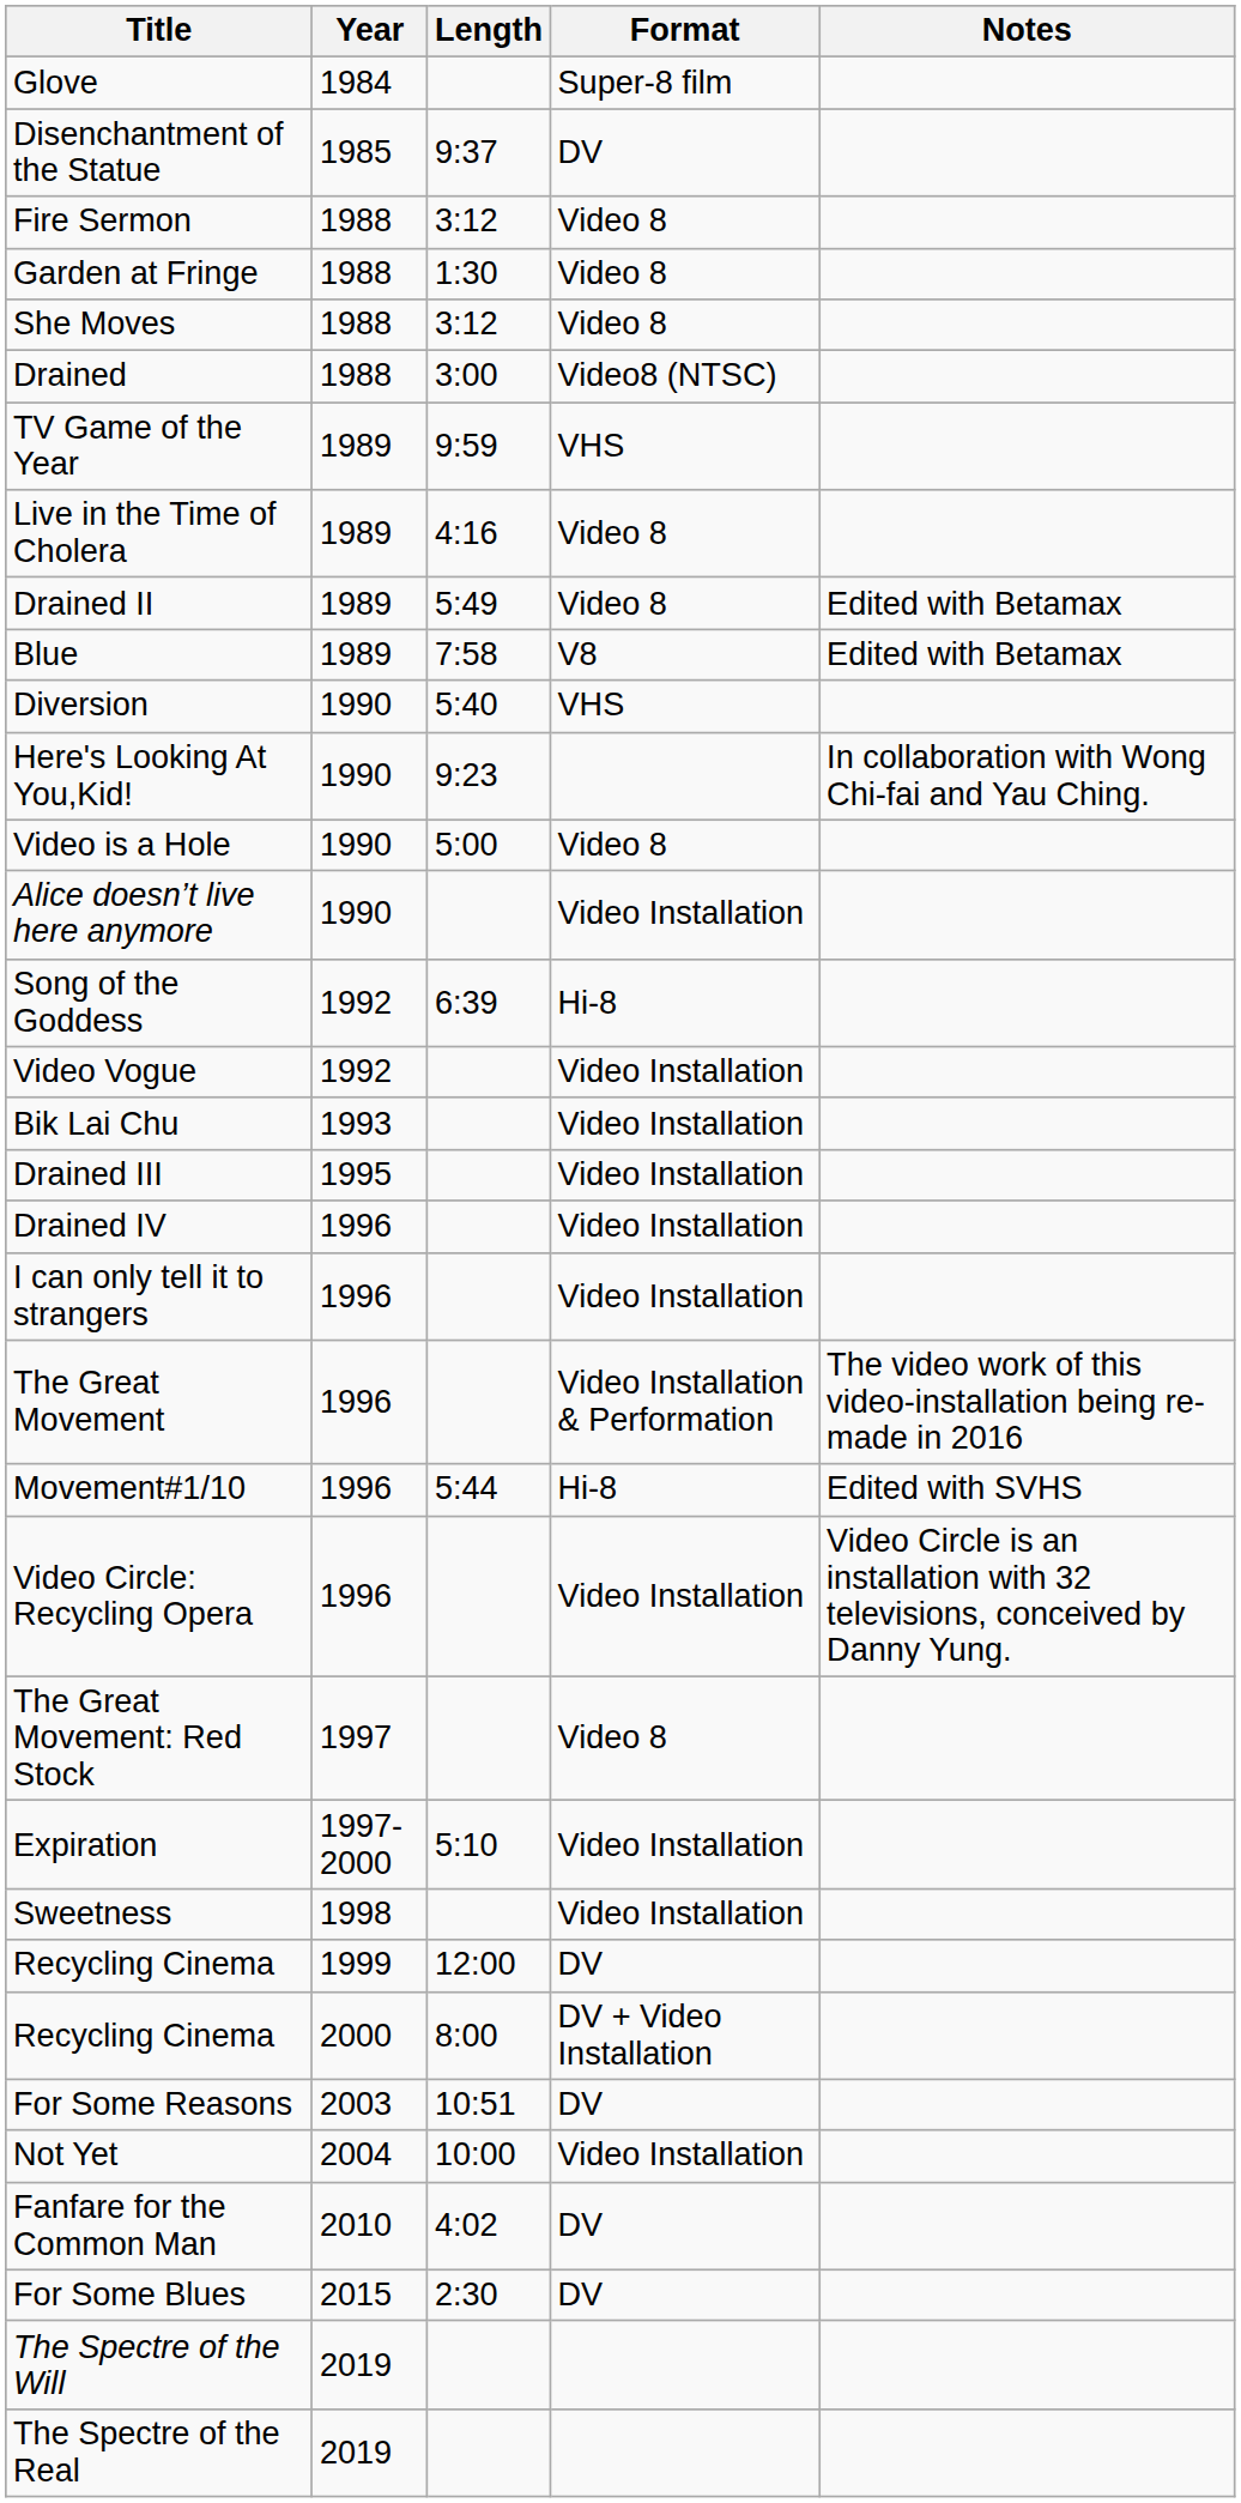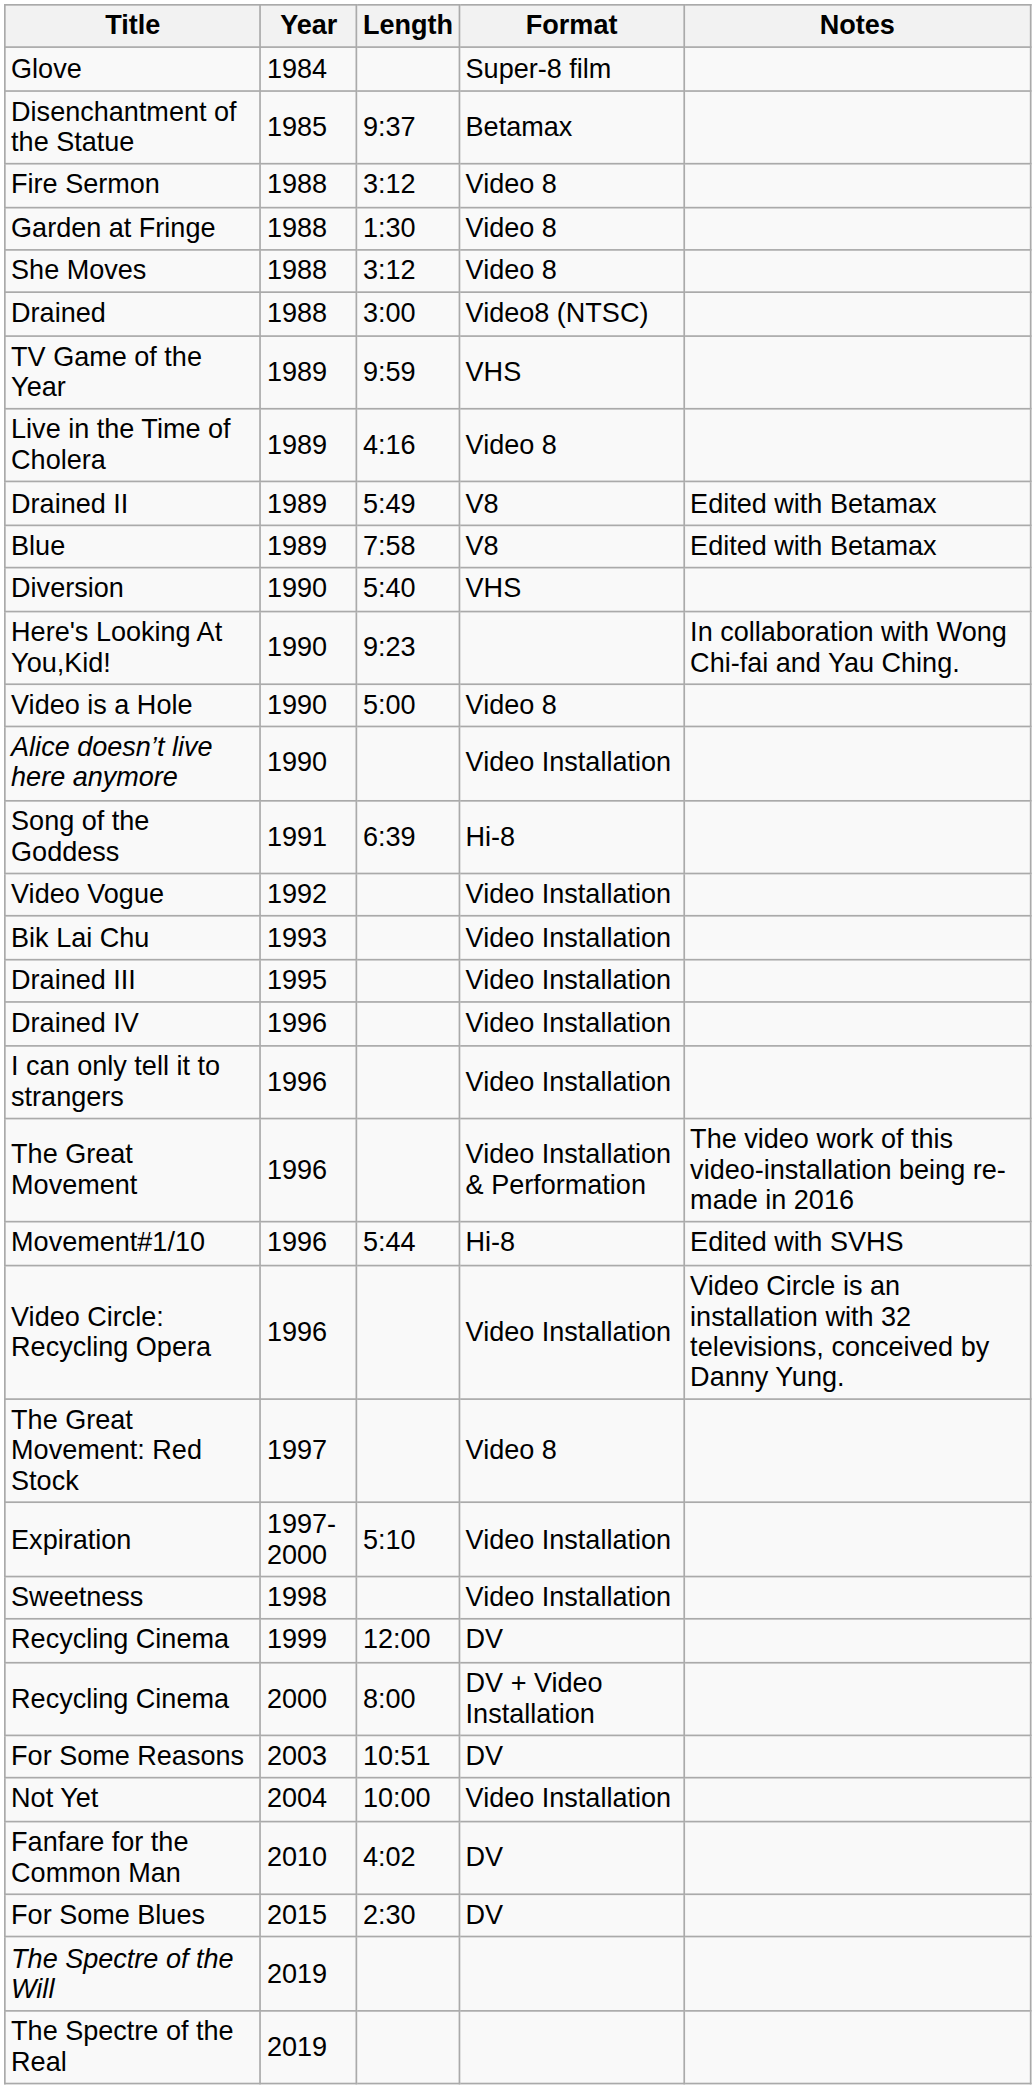Disenchantment of the Statue | Format: DV -> Betamax
Drained II | Format: Video 8 -> V8
Song of the Goddess | Year: 1992 -> 1991
